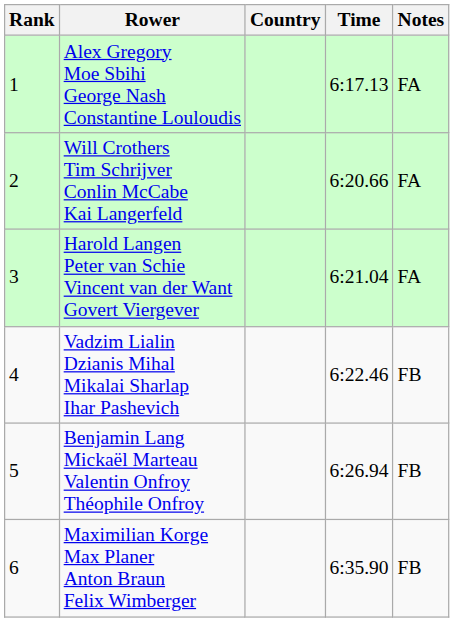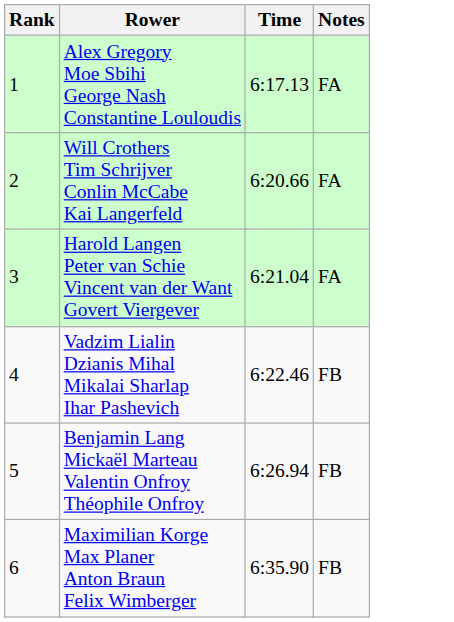- column: Country
